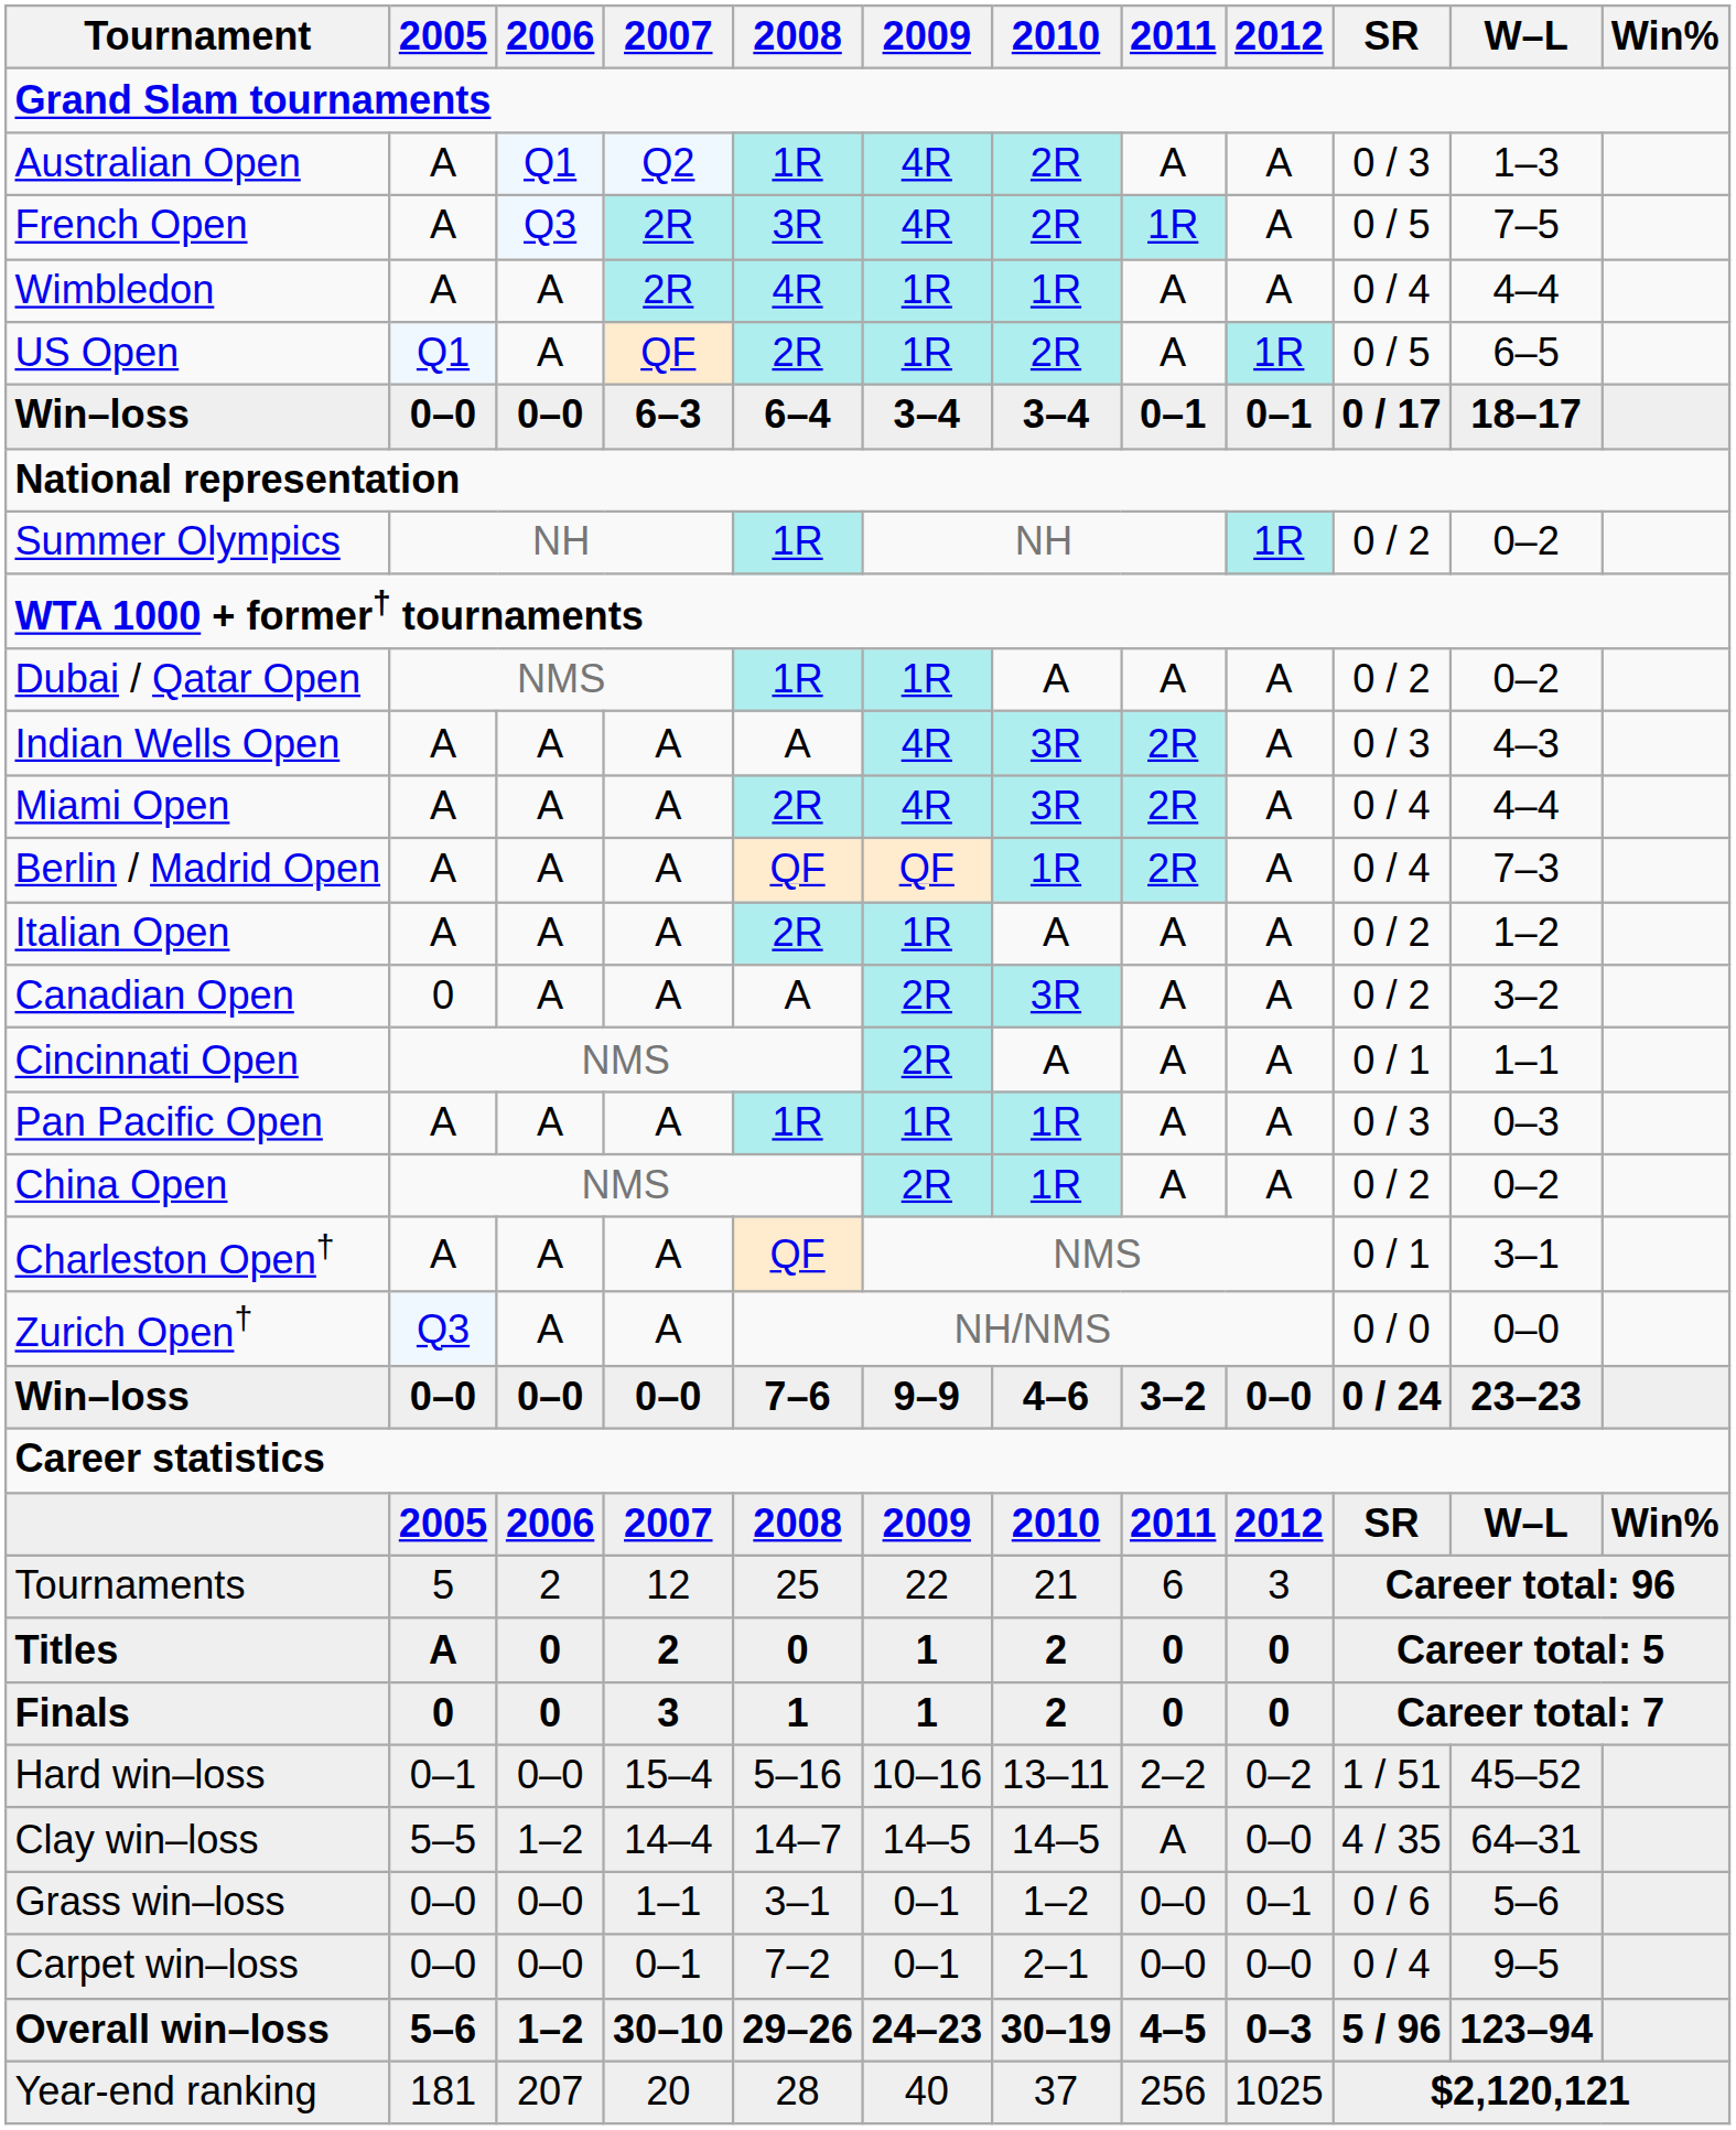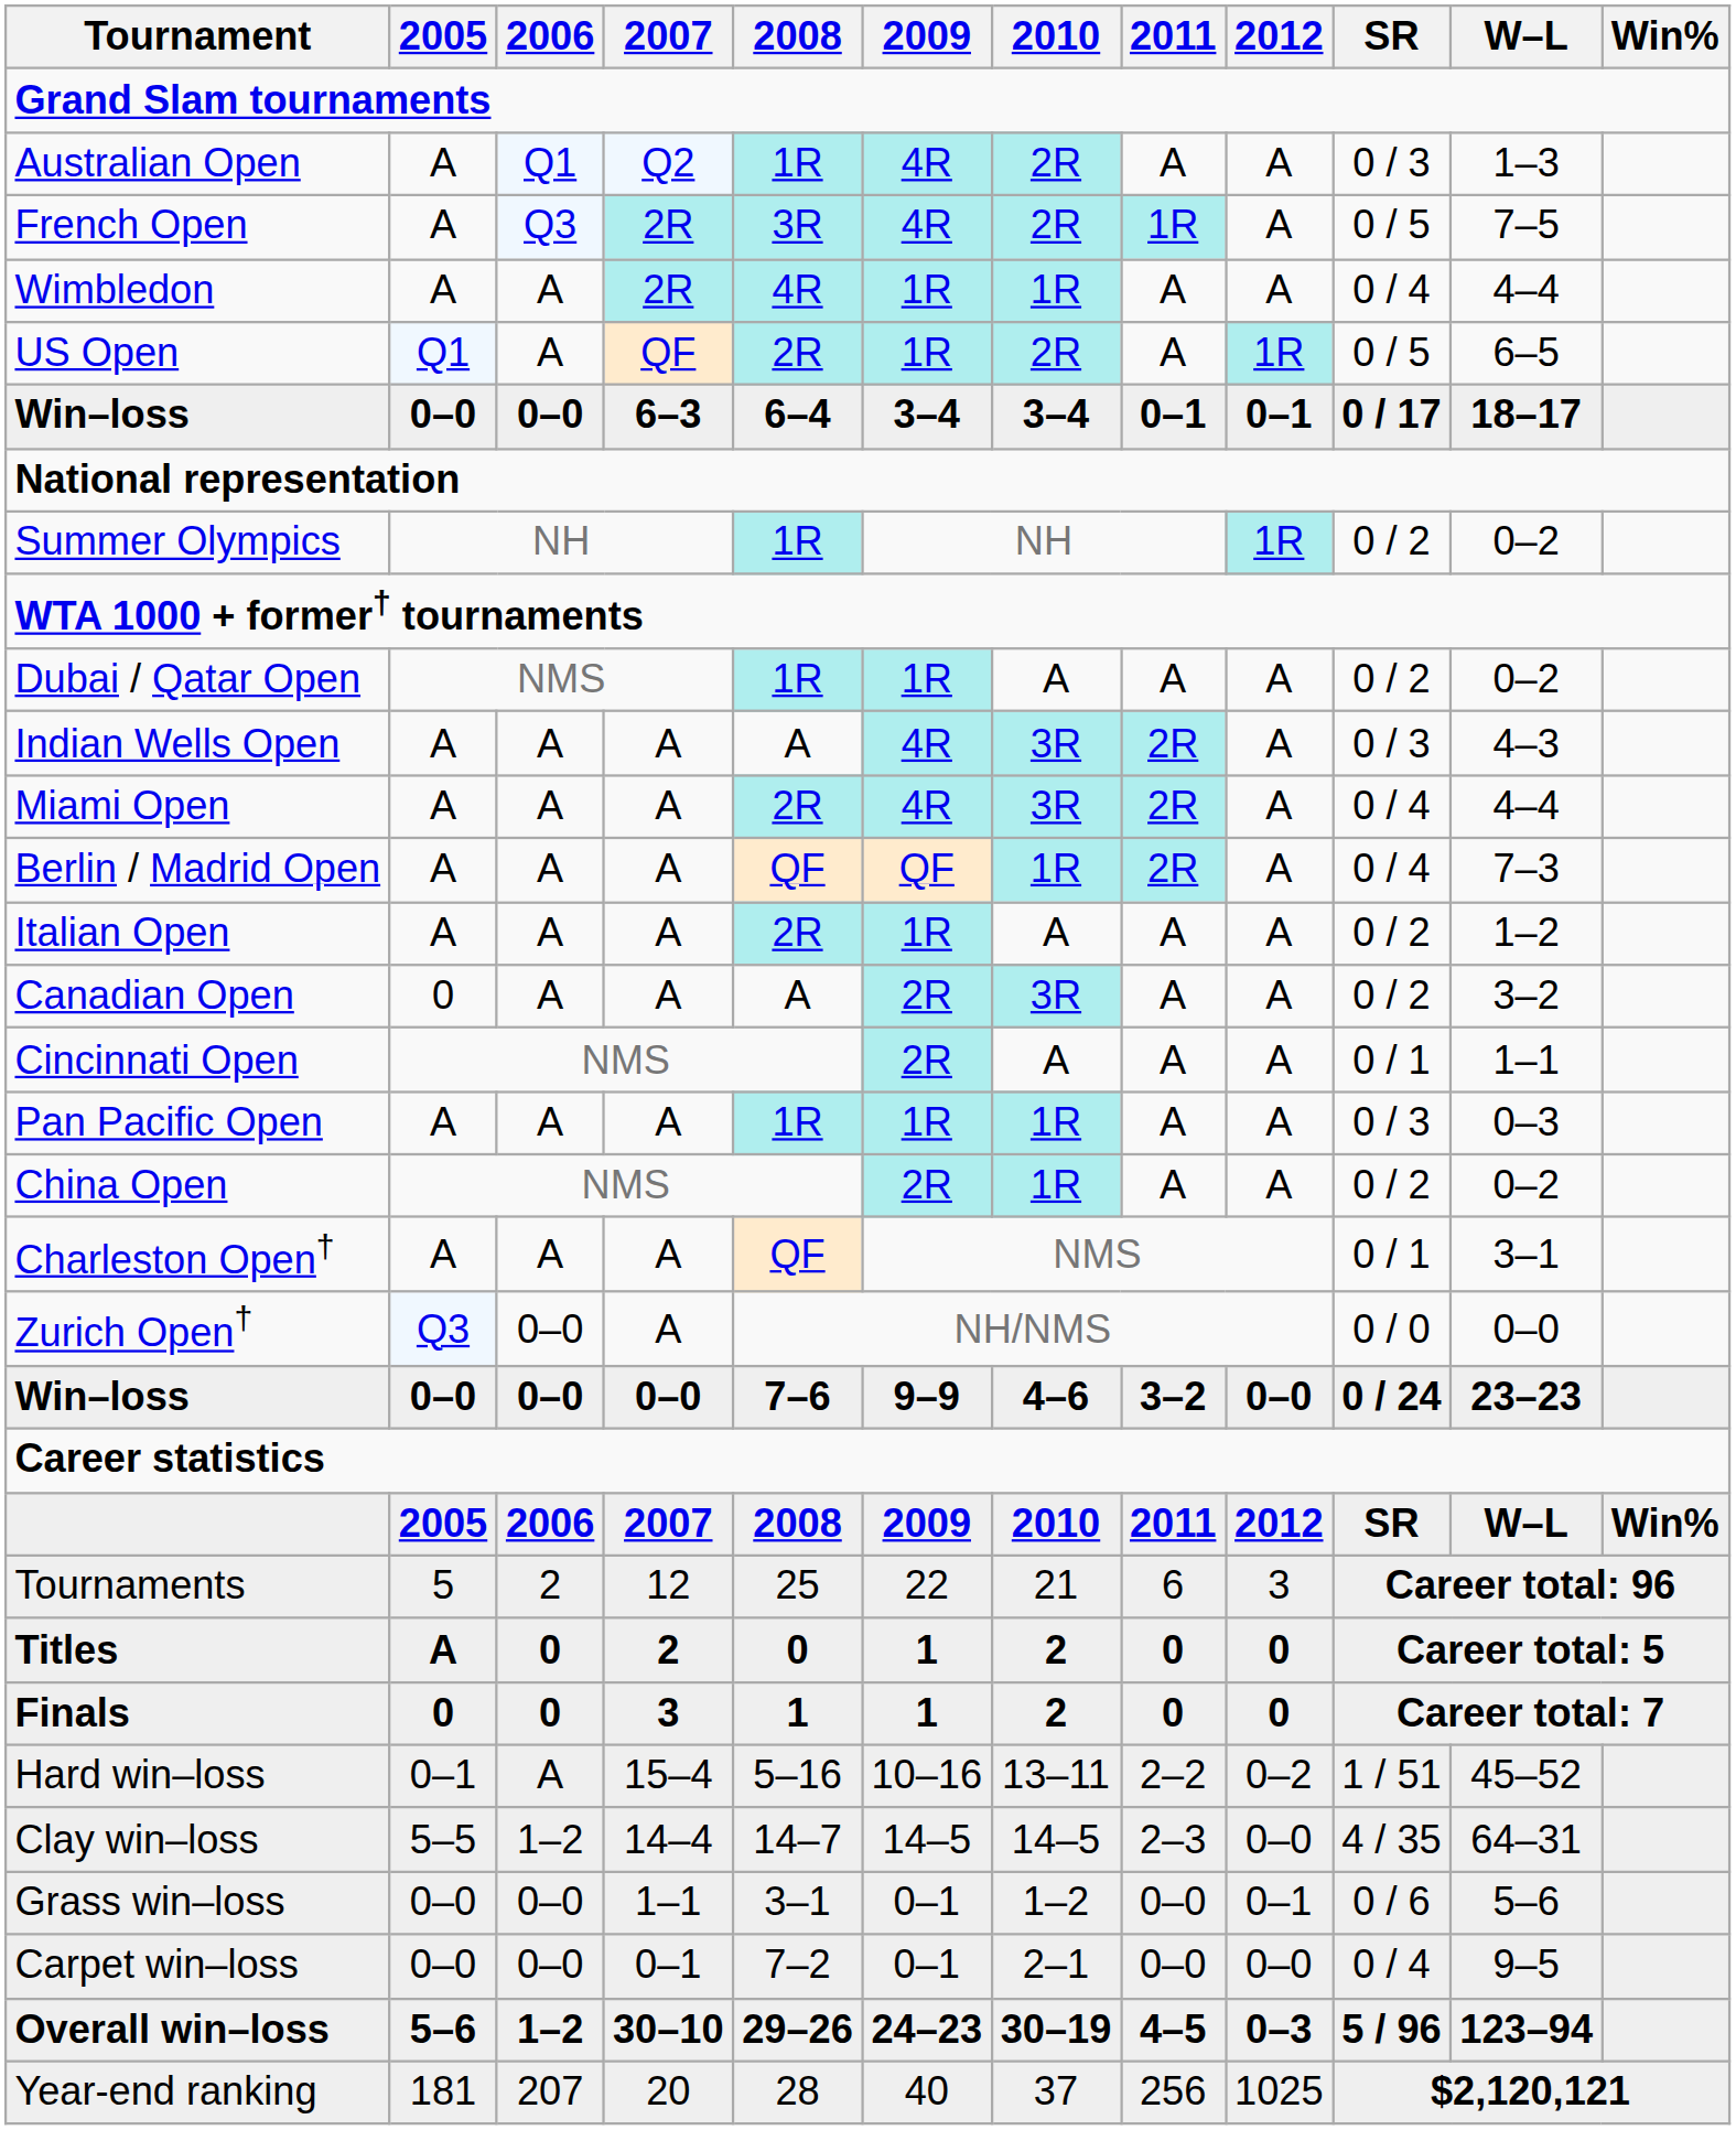Zurich Open† | 2006: A -> 0–0
Hard win–loss | 2006: 0–0 -> A
Clay win–loss | 2011: A -> 2–3
